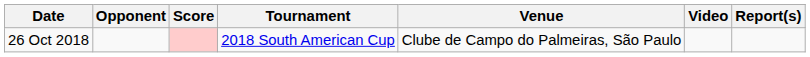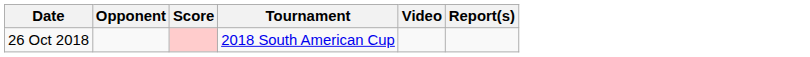- column: Venue | Clube de Campo do Palmeiras, São Paulo
